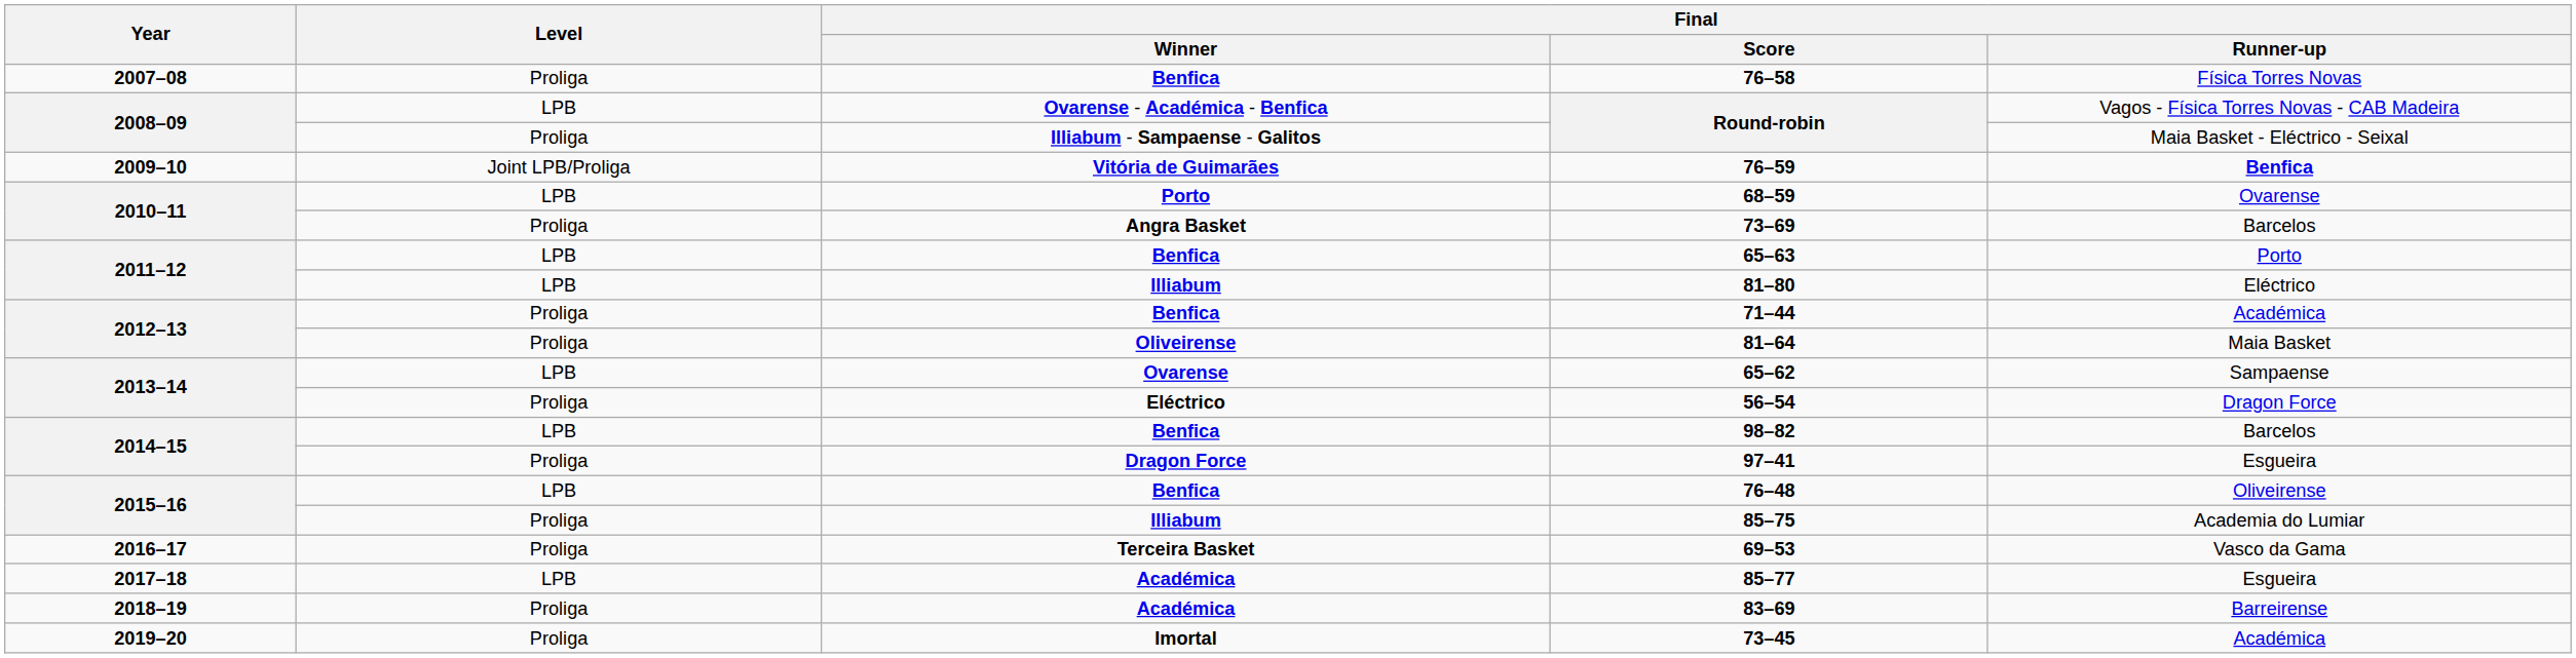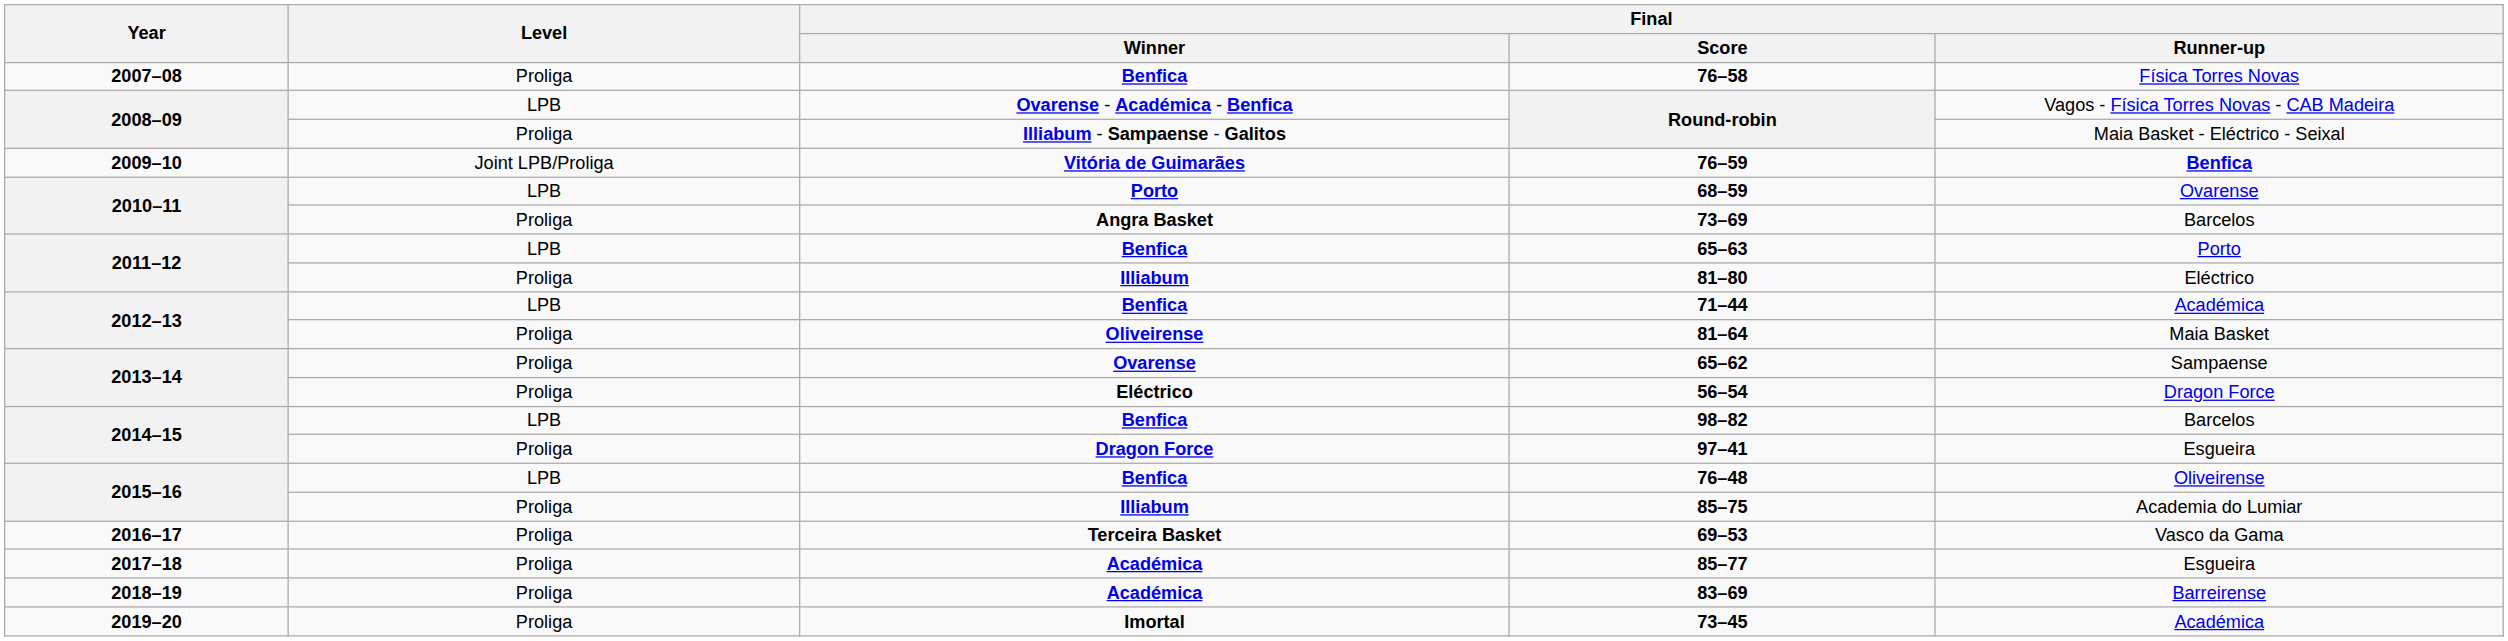81–80 | Level: LPB -> Proliga
71–44 | Level: Proliga -> LPB
65–62 | Level: LPB -> Proliga
85–77 | Level: LPB -> Proliga
